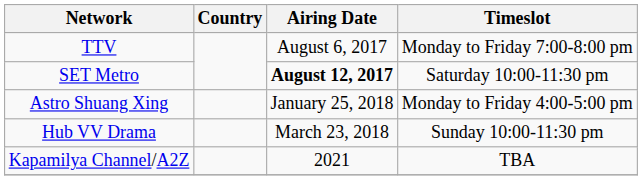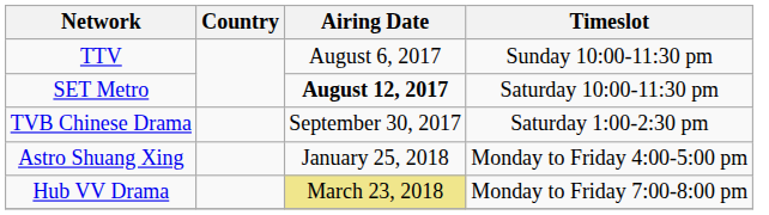TTV | Timeslot: Monday to Friday 7:00-8:00 pm -> Sunday 10:00-11:30 pm
+ row: TVB Chinese Drama | September 30, 2017 | Saturday 1:00-2:30 pm
Hub VV Drama | Airing Date: no background -> khaki background
Hub VV Drama | Timeslot: Sunday 10:00-11:30 pm -> Monday to Friday 7:00-8:00 pm
- row: Kapamilya Channel/A2Z | 2021 | TBA
